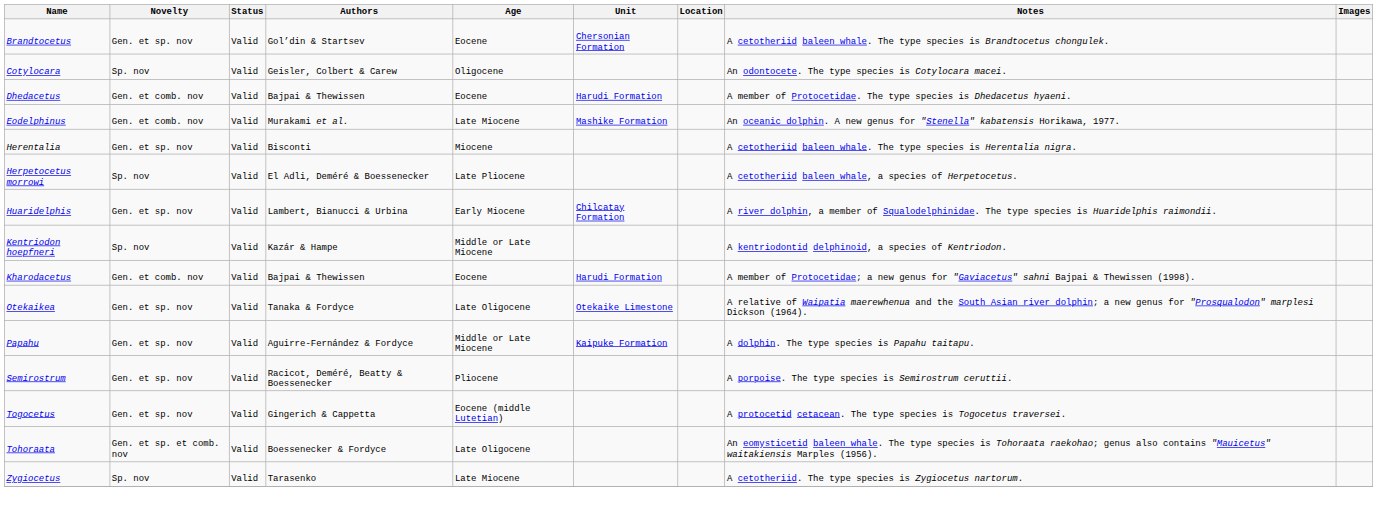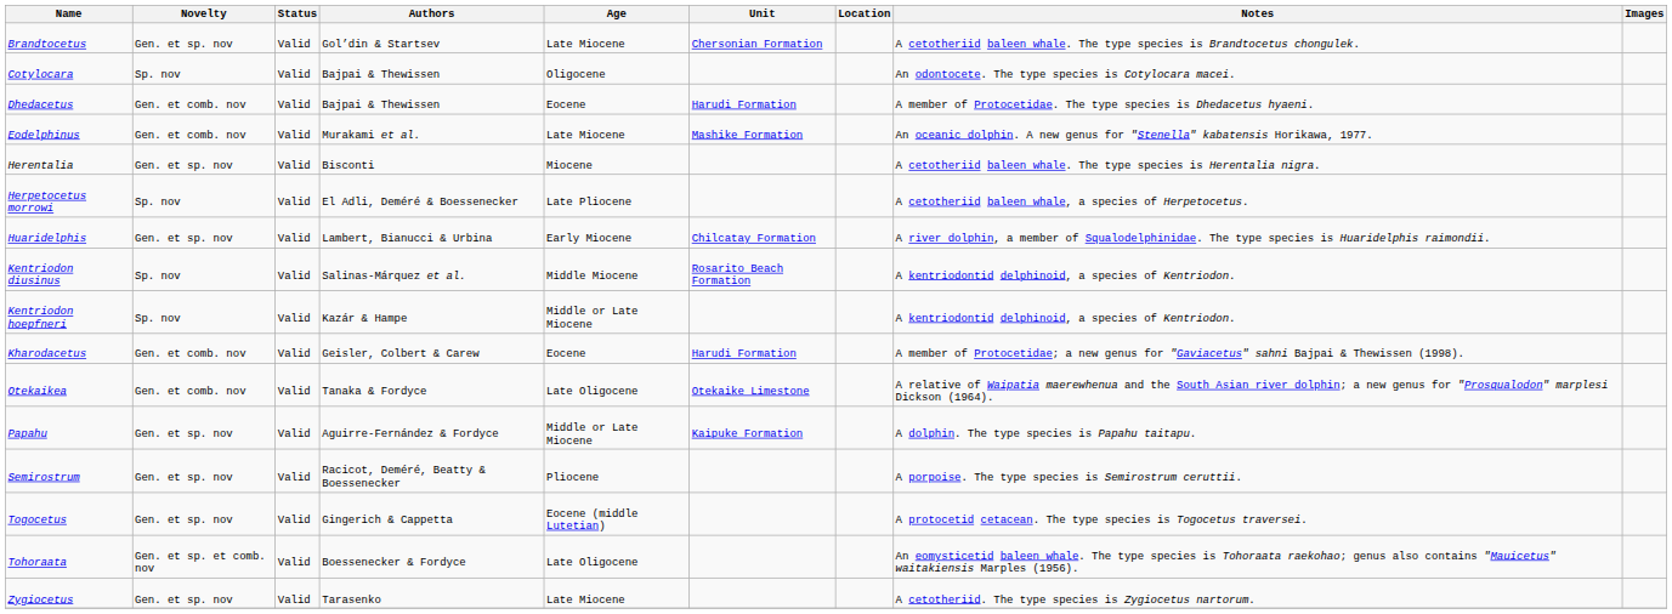Brandtocetus | Age: Eocene -> Late Miocene
Cotylocara | Authors: Geisler, Colbert & Carew -> Bajpai & Thewissen
+ row: Kentriodon diusinus | Sp. nov | Valid | Salinas-Márquez et al. | Middle Miocene | Rosarito Beach Formation | A kentriodontid delphinoid, a species of Kentriodon.
Kharodacetus | Authors: Bajpai & Thewissen -> Geisler, Colbert & Carew
Otekaikea | Novelty: Gen. et sp. nov -> Gen. et comb. nov
Zygiocetus | Novelty: Sp. nov -> Gen. et sp. nov
